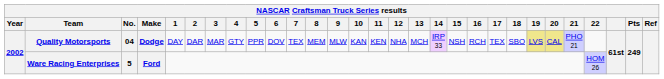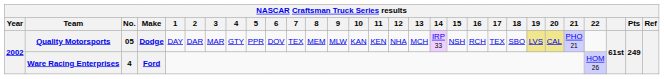Quality Motorsports | No.: 04 -> 05
Ware Racing Enterprises | No.: 5 -> 4
